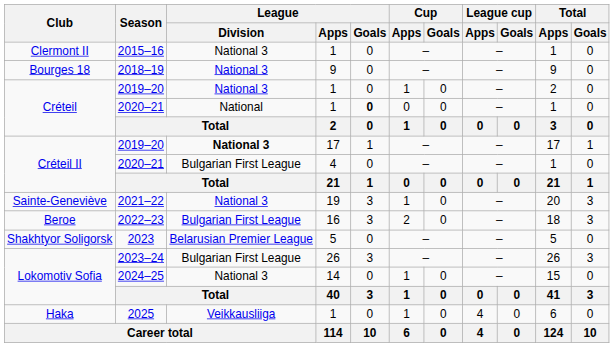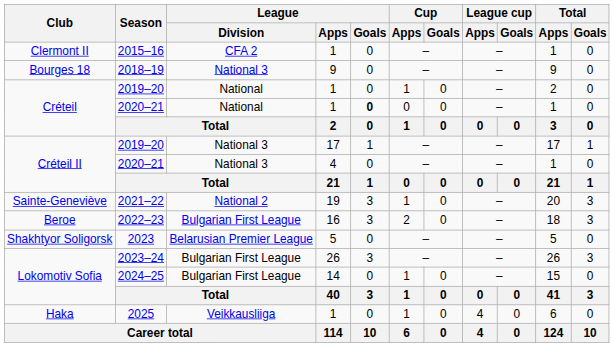2015–16 | League / Division: National 3 -> CFA 2
Créteil / 2019–20 | League / Division: National 3 -> National
Créteil II / 2019–20 | League / Division: bold -> normal
Créteil II / 2020–21 | League / Division: Bulgarian First League -> National 3
2021–22 | League / Division: National 3 -> National 2
2024–25 | League / Division: National 3 -> Bulgarian First League
